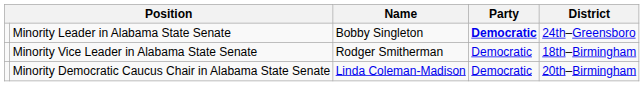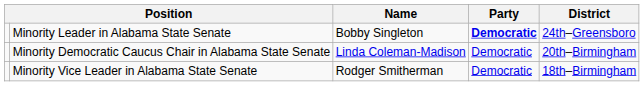rows swapped: Minority Vice Leader in Alabama State Senate <-> Minority Democratic Caucus Chair in Alabama State Senate
